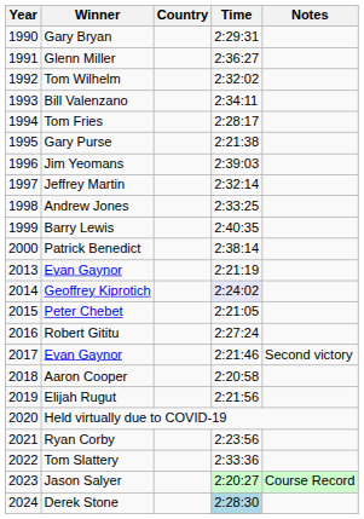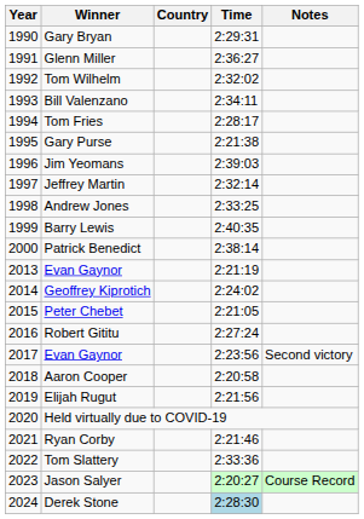Geoffrey Kiprotich | Time: lavender background -> no background
2017 / Evan Gaynor | Time: 2:21:46 -> 2:23:56
Ryan Corby | Time: 2:23:56 -> 2:21:46
